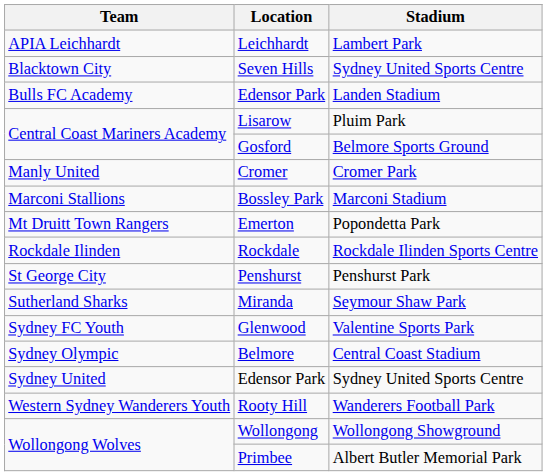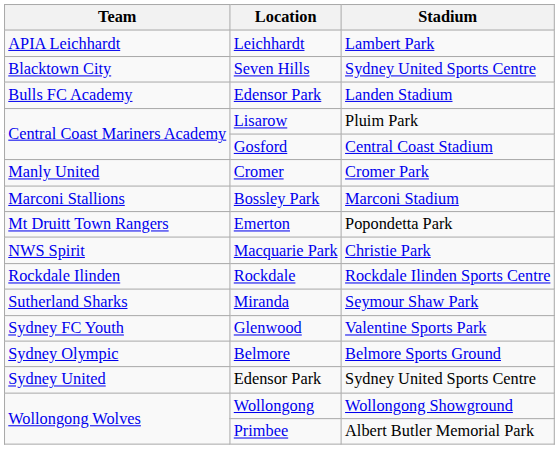Gosford | Stadium: Belmore Sports Ground -> Central Coast Stadium
+ row: NWS Spirit | Macquarie Park | Christie Park
- row: St George City | Penshurst | Penshurst Park
Belmore | Stadium: Central Coast Stadium -> Belmore Sports Ground
- row: Western Sydney Wanderers Youth | Rooty Hill | Wanderers Football Park
